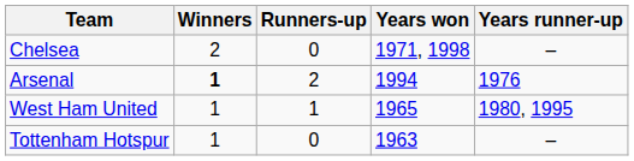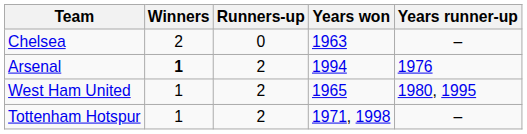Chelsea | Years won: 1971, 1998 -> 1963
West Ham United | Runners-up: 1 -> 2
Tottenham Hotspur | Runners-up: 0 -> 2
Tottenham Hotspur | Years won: 1963 -> 1971, 1998
